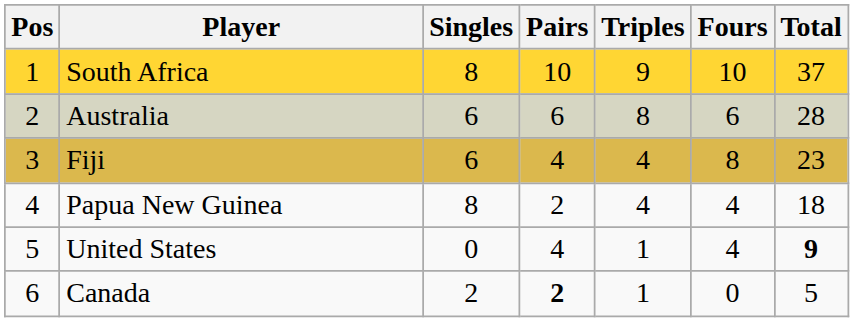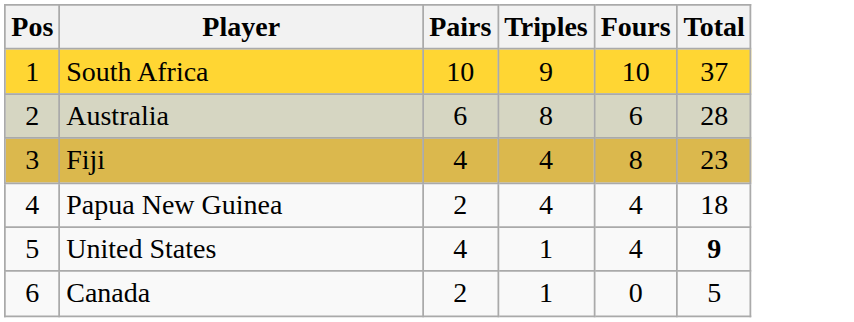- column: Singles | 8 | 6 | 6 | 8 | 0 | 2
Canada | Pairs: bold -> normal
